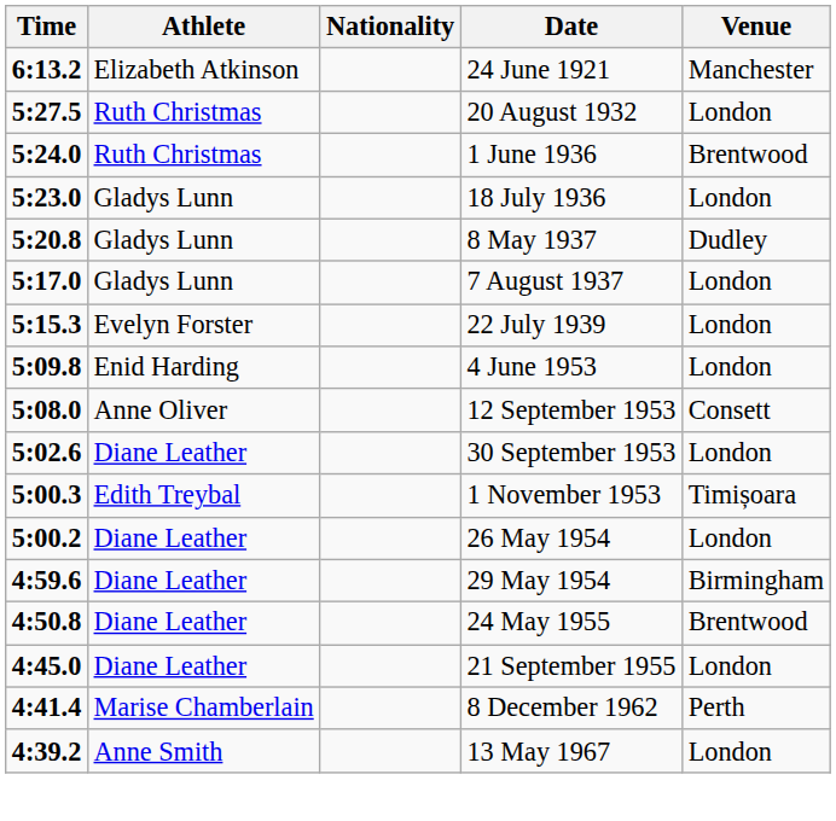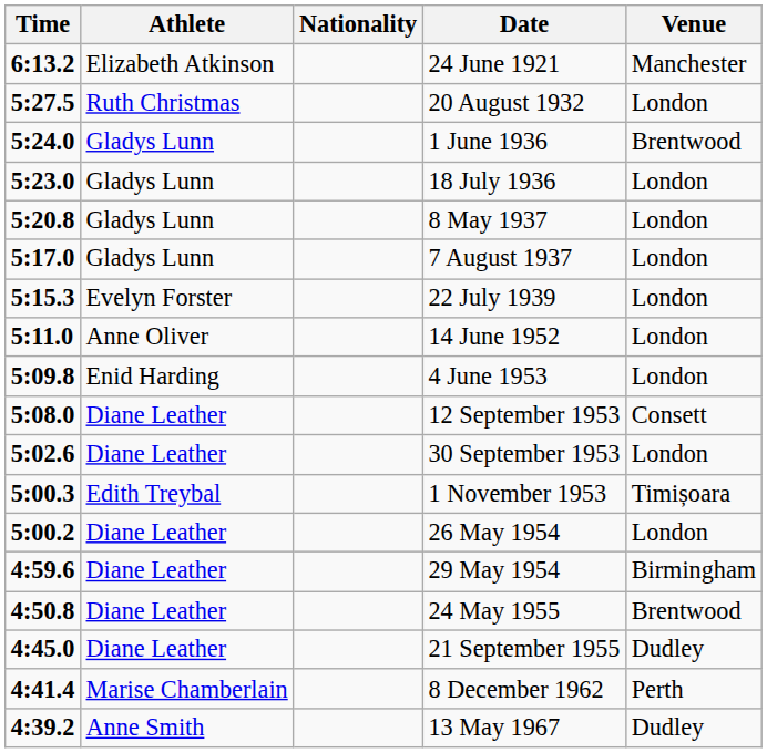1 June 1936 | Athlete: Ruth Christmas -> Gladys Lunn
8 May 1937 | Venue: Dudley -> London
+ row: 5:11.0 | Anne Oliver | 14 June 1952 | London
12 September 1953 | Athlete: Anne Oliver -> Diane Leather
21 September 1955 | Venue: London -> Dudley
13 May 1967 | Venue: London -> Dudley
